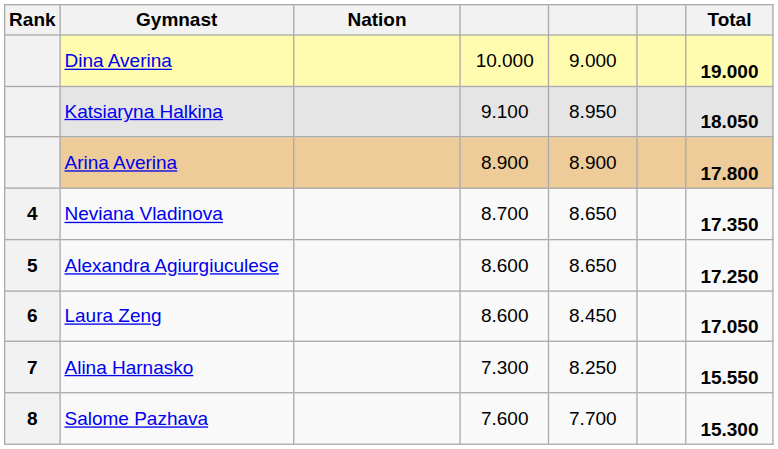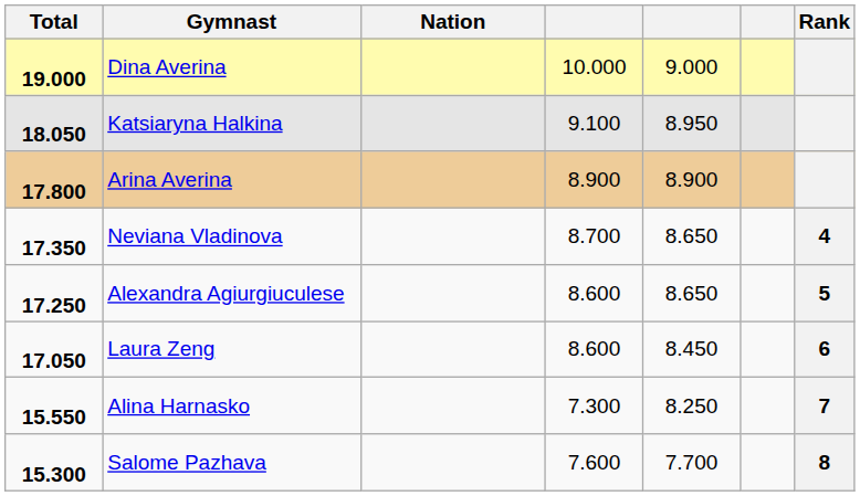columns swapped: Rank <-> Total
